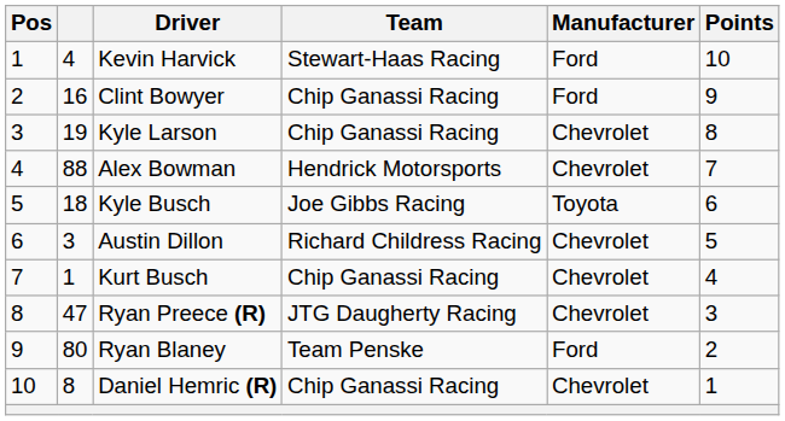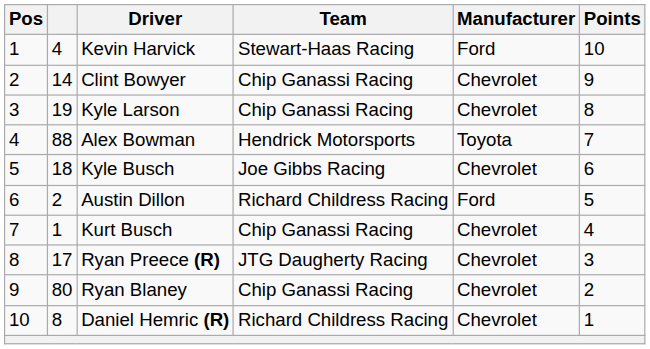Clint Bowyer | column 2: 16 -> 14
Clint Bowyer | Manufacturer: Ford -> Chevrolet
Alex Bowman | Manufacturer: Chevrolet -> Toyota
Kyle Busch | Manufacturer: Toyota -> Chevrolet
Austin Dillon | column 2: 3 -> 2
Austin Dillon | Manufacturer: Chevrolet -> Ford
Ryan Preece (R) | column 2: 47 -> 17
Ryan Blaney | Team: Team Penske -> Chip Ganassi Racing
Ryan Blaney | Manufacturer: Ford -> Chevrolet
Daniel Hemric (R) | Team: Chip Ganassi Racing -> Richard Childress Racing
